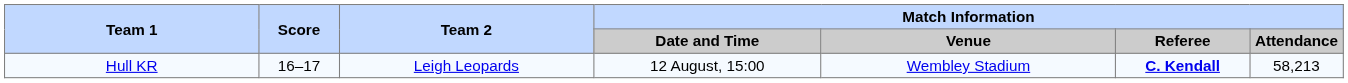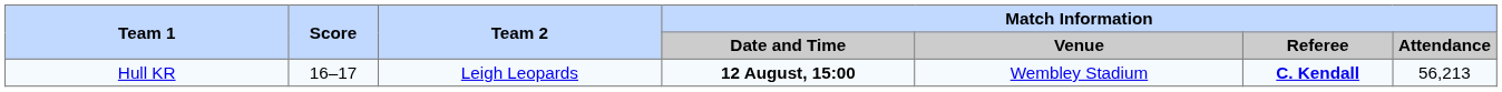Hull KR | Match Information / Date and Time: normal -> bold
Hull KR | Match Information / Attendance: 58,213 -> 56,213
